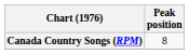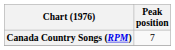Canada Country Songs (RPM) | Peak position: 8 -> 7
